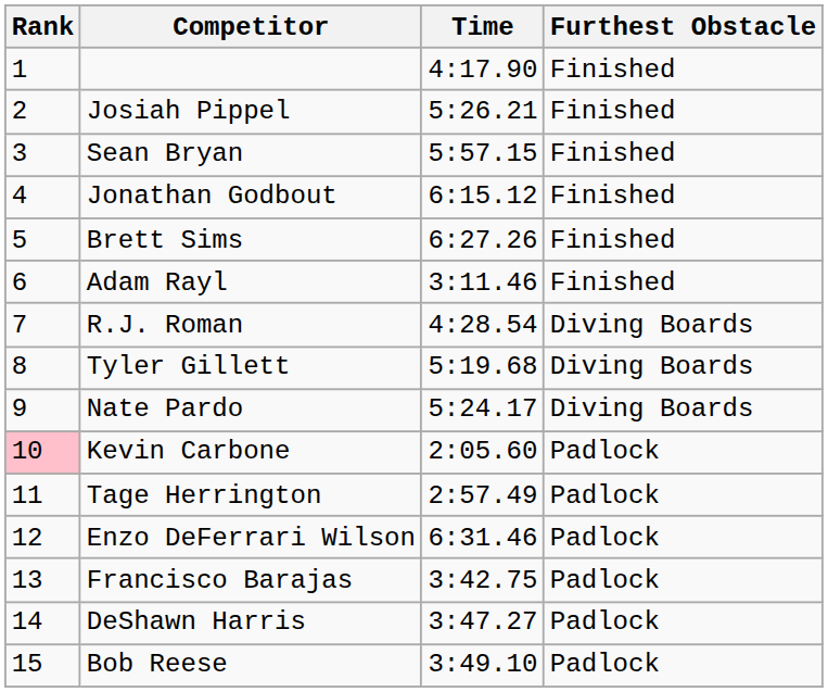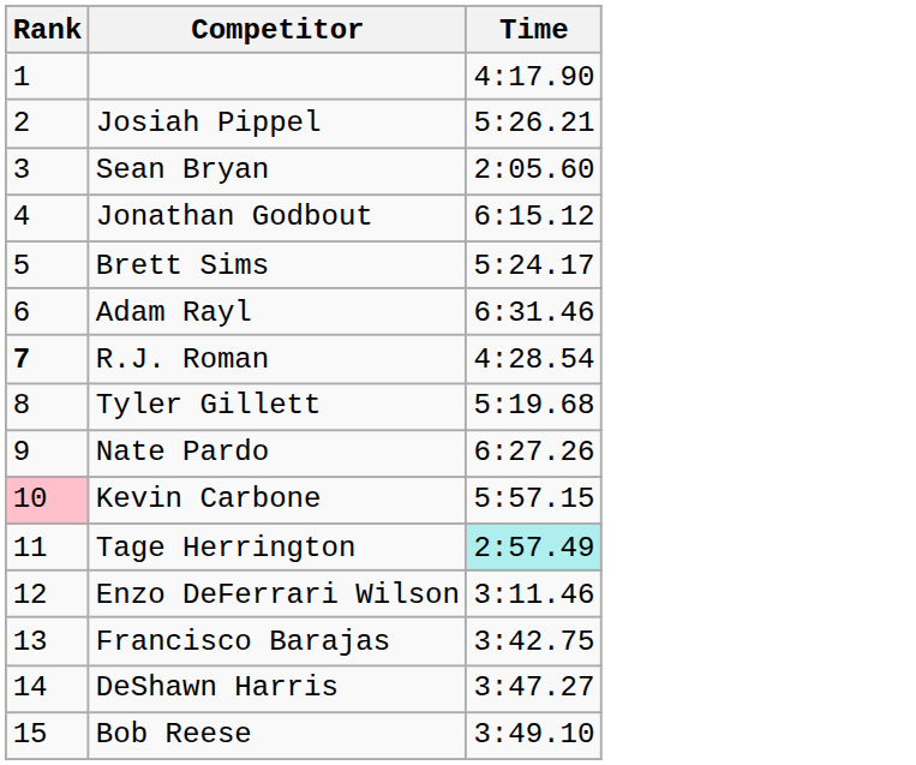- column: Furthest Obstacle | Finished | Finished | Finished | Finished | Finished | Finished | Diving Boards | Diving Boards | Diving Boards | Padlock | Padlock | Padlock | Padlock | Padlock | Padlock
Sean Bryan | Time: 5:57.15 -> 2:05.60
Brett Sims | Time: 6:27.26 -> 5:24.17
Adam Rayl | Time: 3:11.46 -> 6:31.46
R.J. Roman | Rank: normal -> bold
Nate Pardo | Time: 5:24.17 -> 6:27.26
Kevin Carbone | Time: 2:05.60 -> 5:57.15
Tage Herrington | Time: no background -> paleturquoise background
Enzo DeFerrari Wilson | Time: 6:31.46 -> 3:11.46
